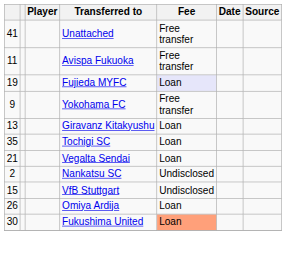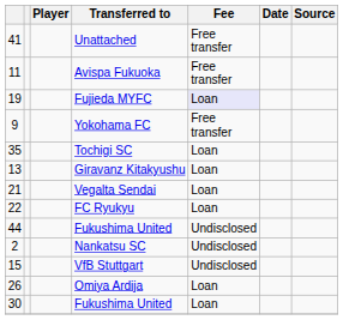rows swapped: Tochigi SC <-> Giravanz Kitakyushu
+ row: 22 | FC Ryukyu | Loan
+ row: 44 | Fukushima United | Undisclosed
30 / Fukushima United | Fee: lightsalmon background -> no background
